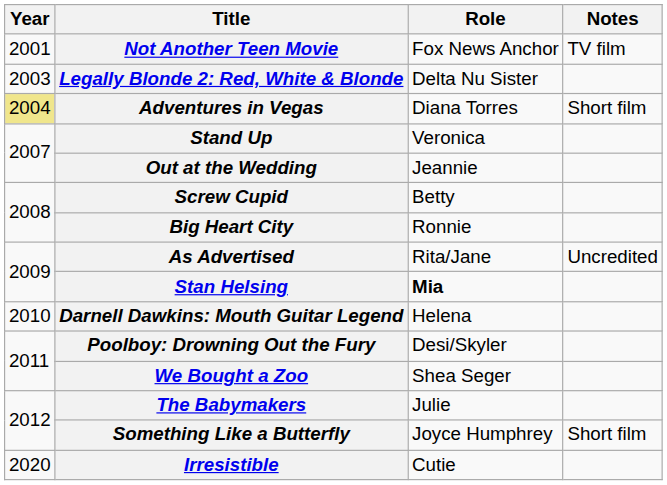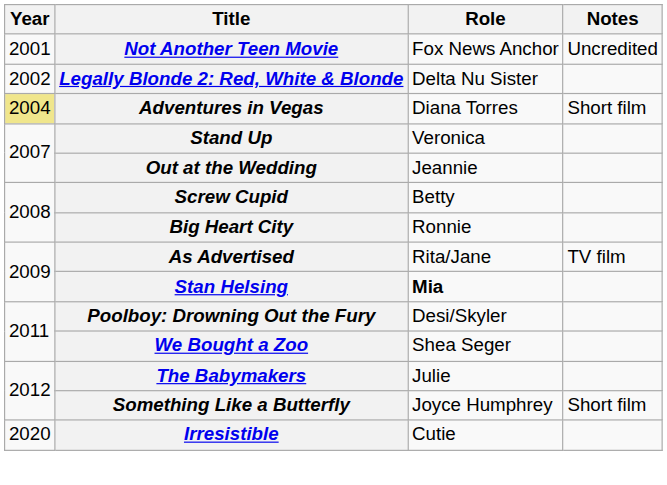Not Another Teen Movie | Notes: TV film -> Uncredited
Legally Blonde 2: Red, White & Blonde | Year: 2003 -> 2002
As Advertised | Notes: Uncredited -> TV film
- row: 2010 | Darnell Dawkins: Mouth Guitar Legend | Helena
